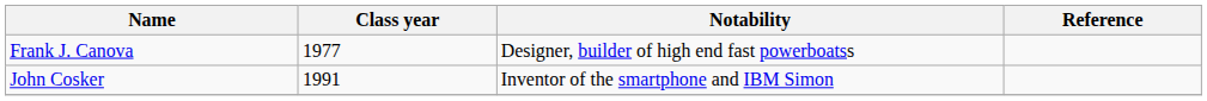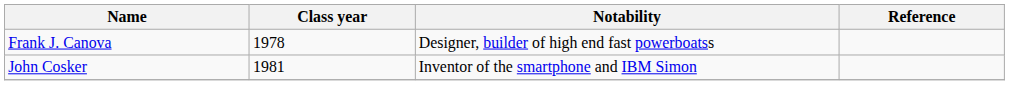Frank J. Canova | Class year: 1977 -> 1978
John Cosker | Class year: 1991 -> 1981
